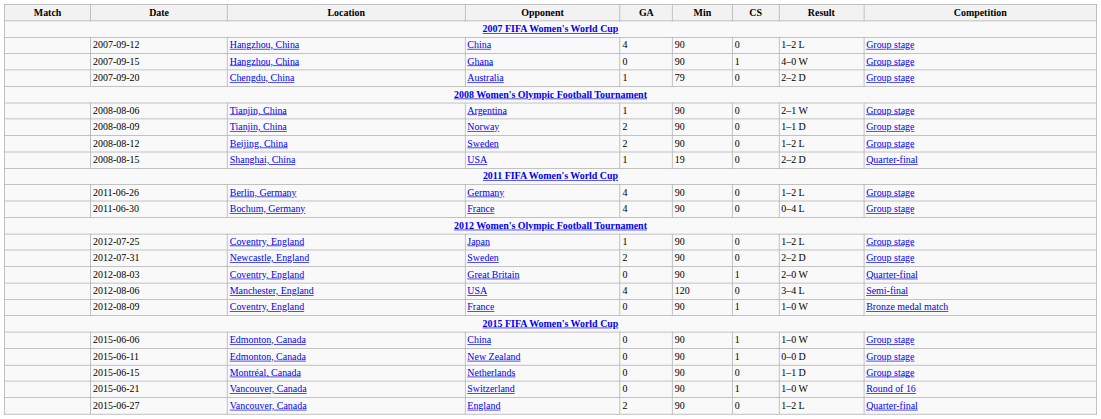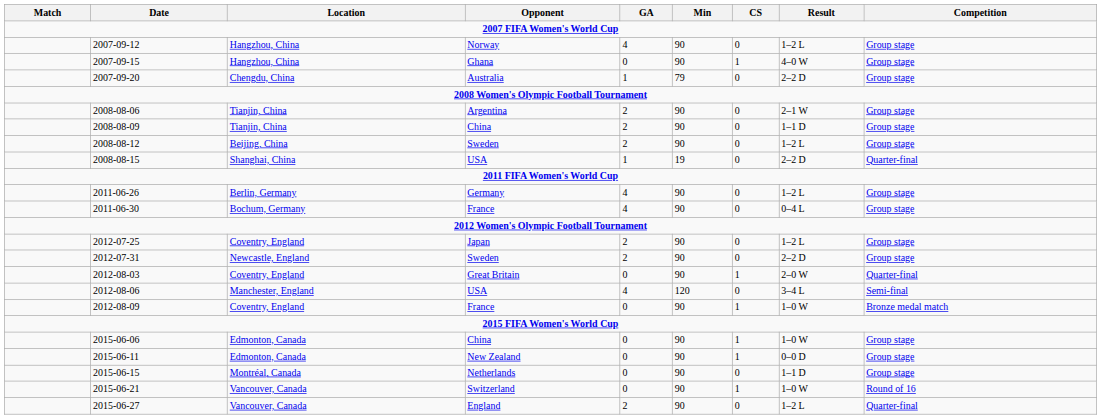2007-09-12 | Opponent: China -> Norway
2008-08-06 | GA: 1 -> 2
2008-08-09 | Opponent: Norway -> China
2012-07-25 | GA: 1 -> 2
